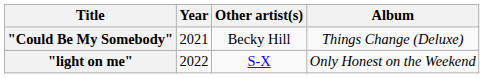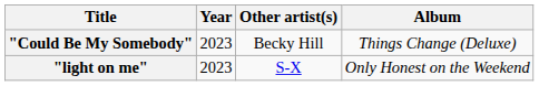"Could Be My Somebody" | Year: 2021 -> 2023
"light on me" | Year: 2022 -> 2023
